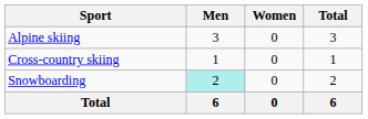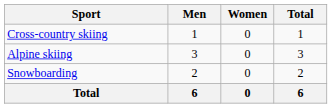rows swapped: Alpine skiing <-> Cross-country skiing
Snowboarding | Men: paleturquoise background -> no background
